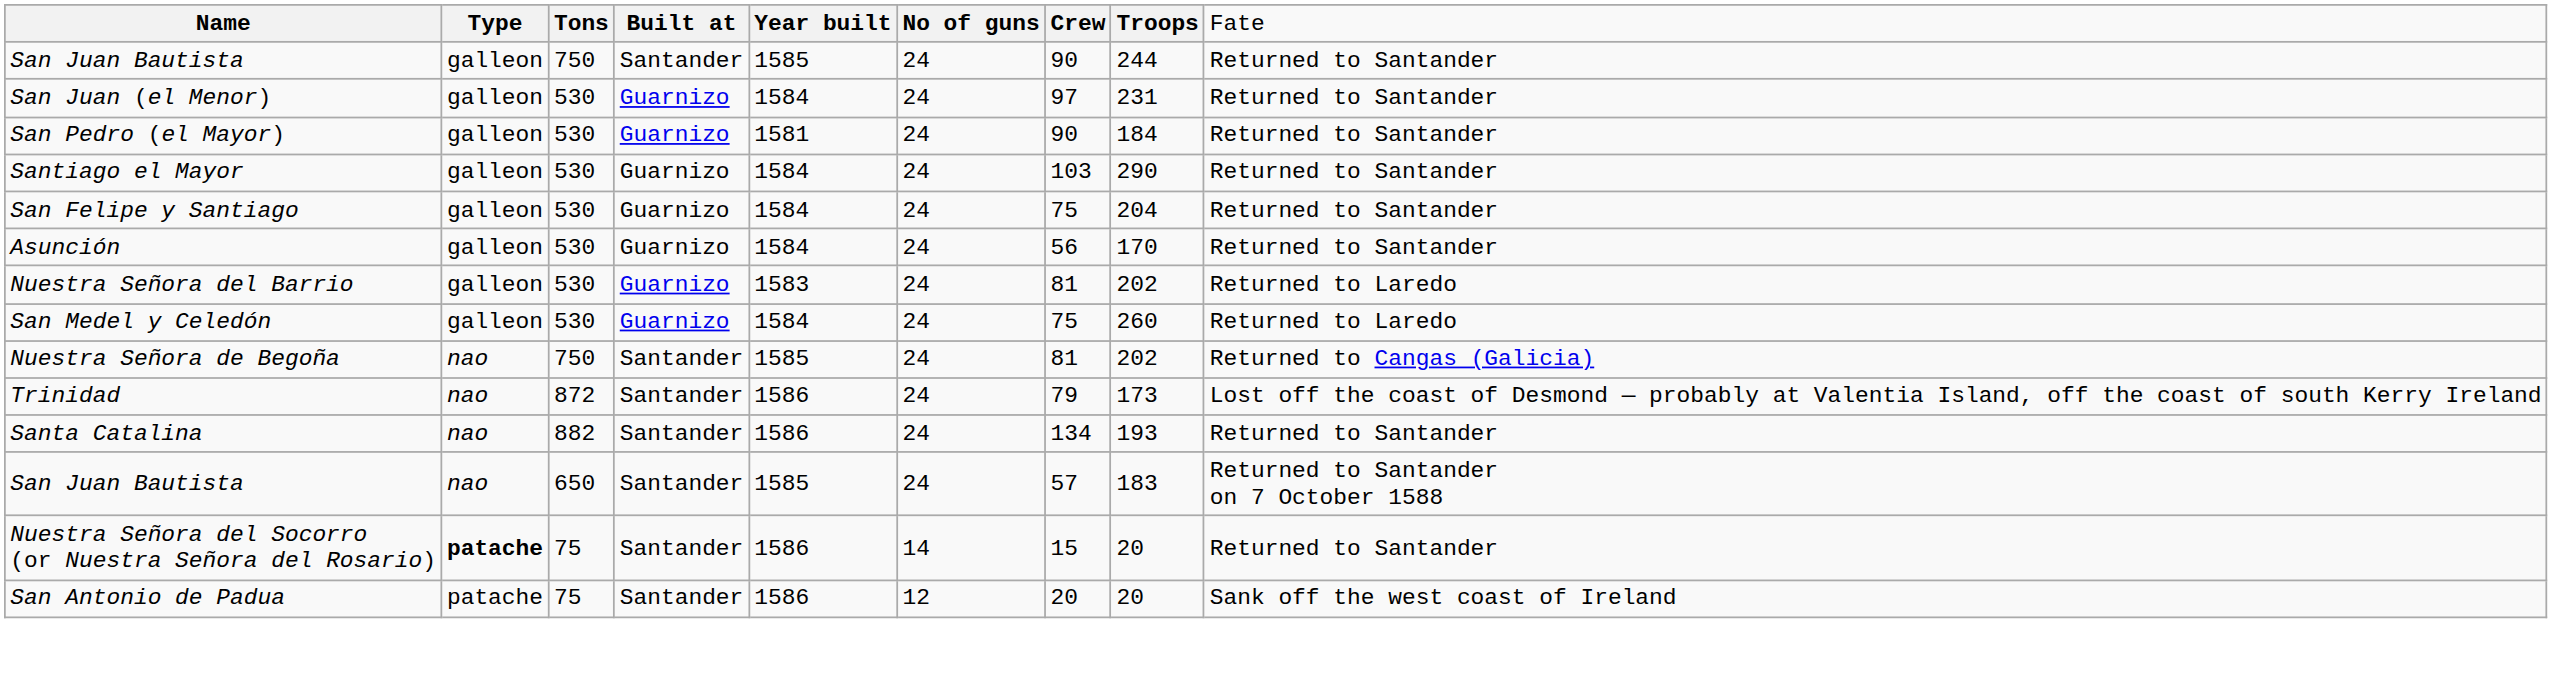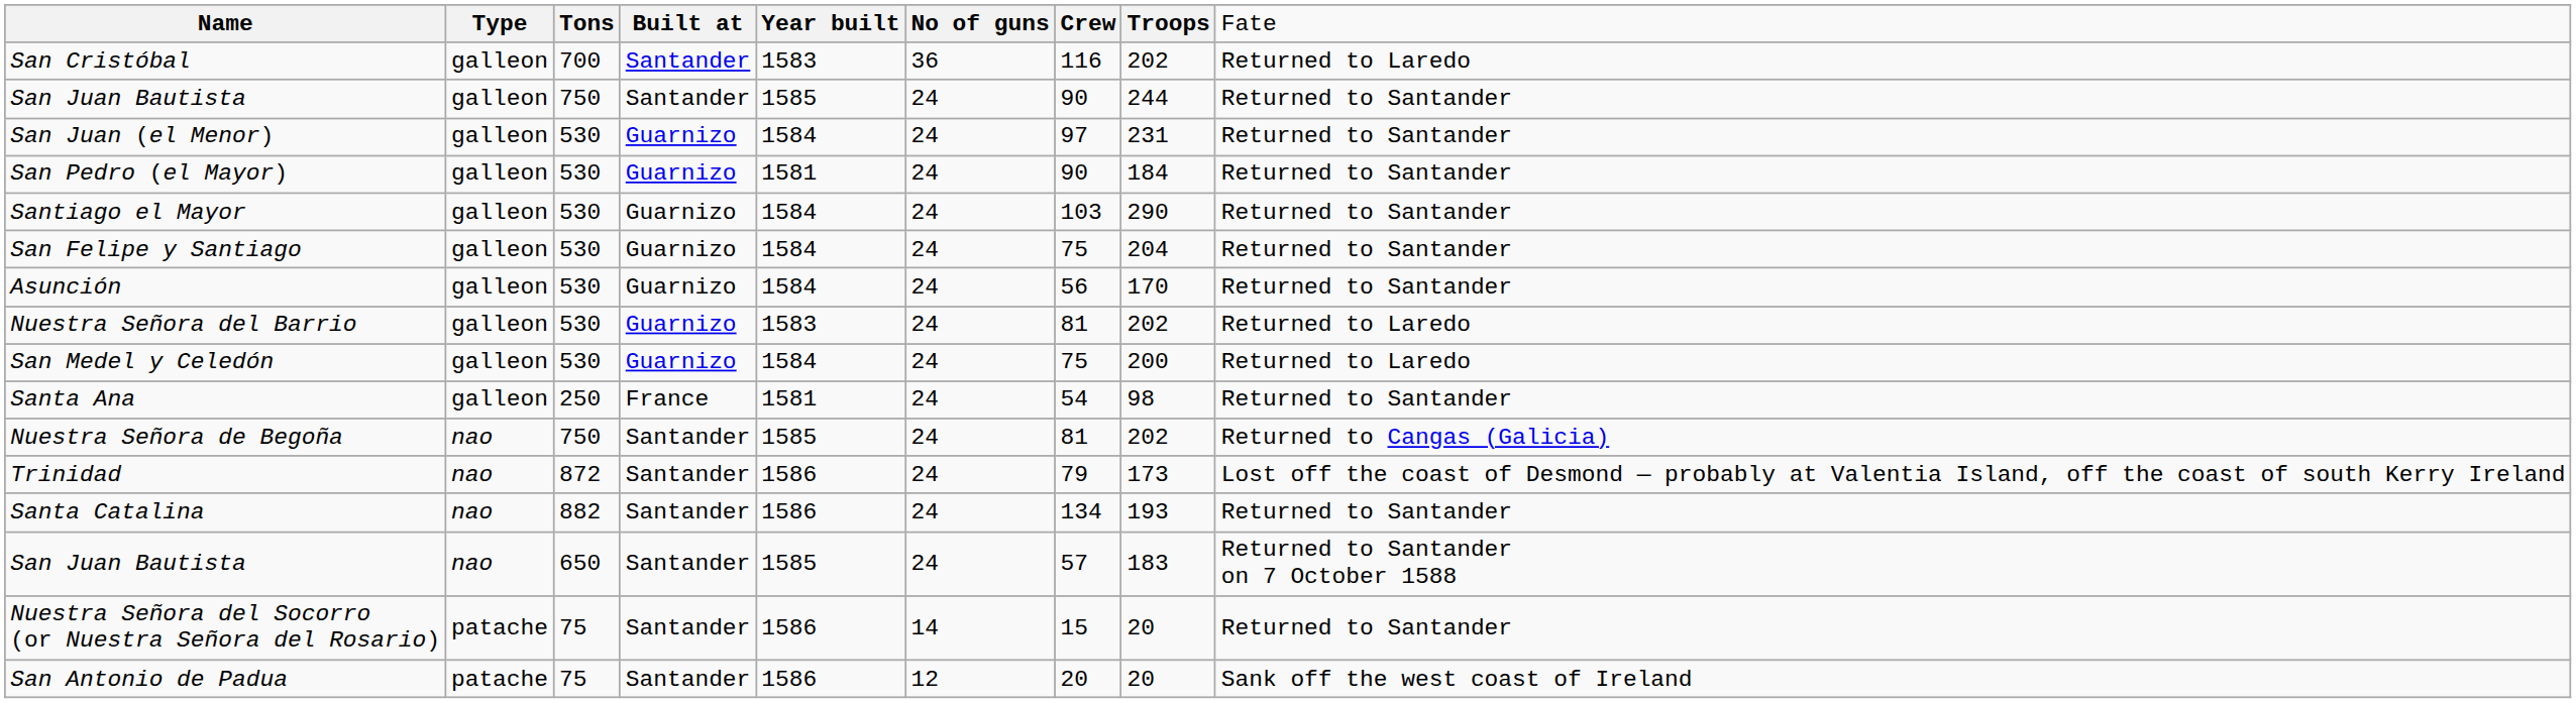+ row: San Cristóbal | galleon | 700 | Santander | 1583 | 36 | 116 | 202 | Returned to Laredo
San Medel y Celedón | column 8: 260 -> 200
+ row: Santa Ana | galleon | 250 | France | 1581 | 24 | 54 | 98 | Returned to Santander
Nuestra Señora del Socorro (or Nuestra Señora del Rosario) | column 2: bold -> normal
